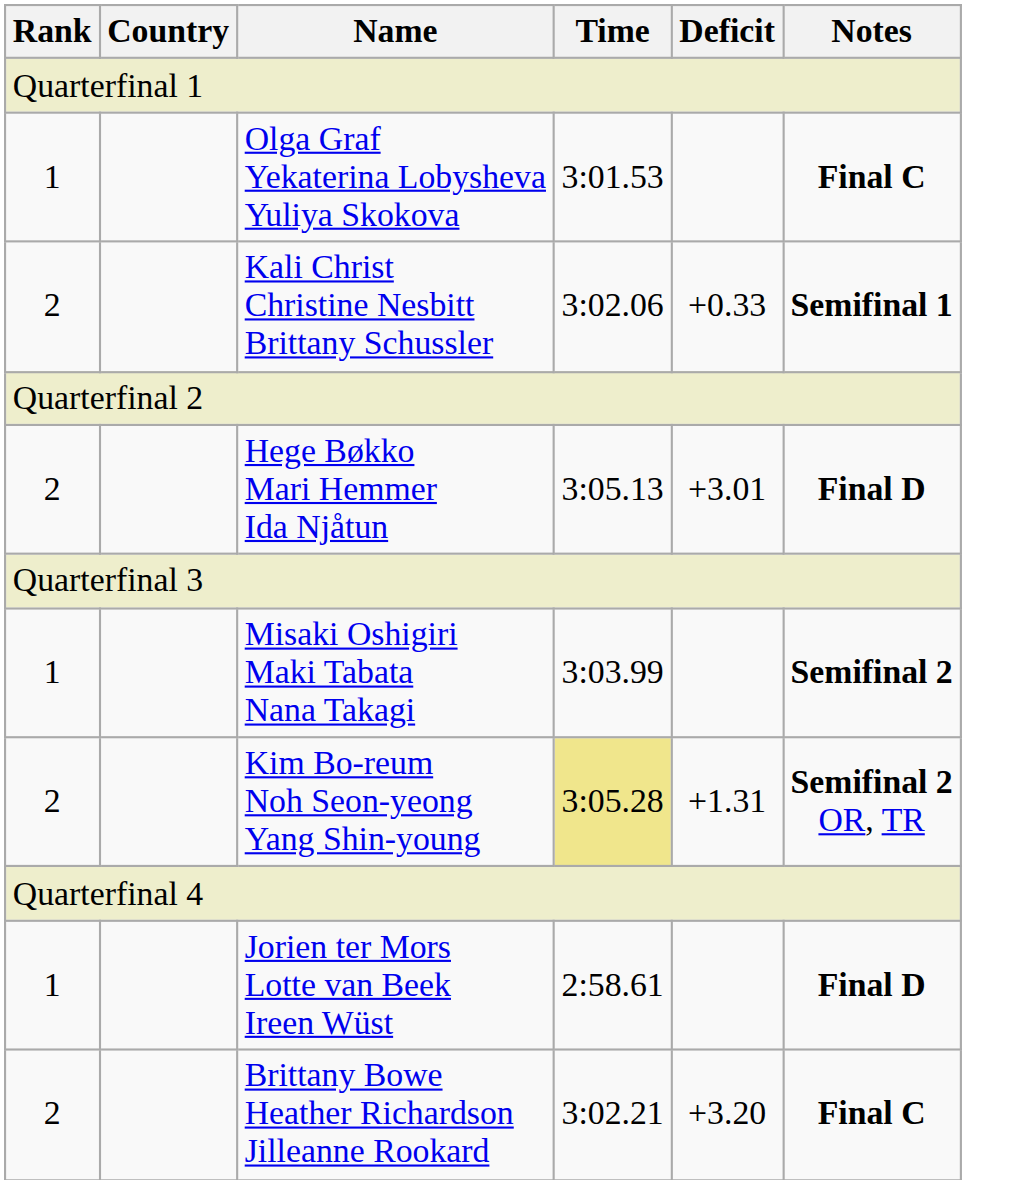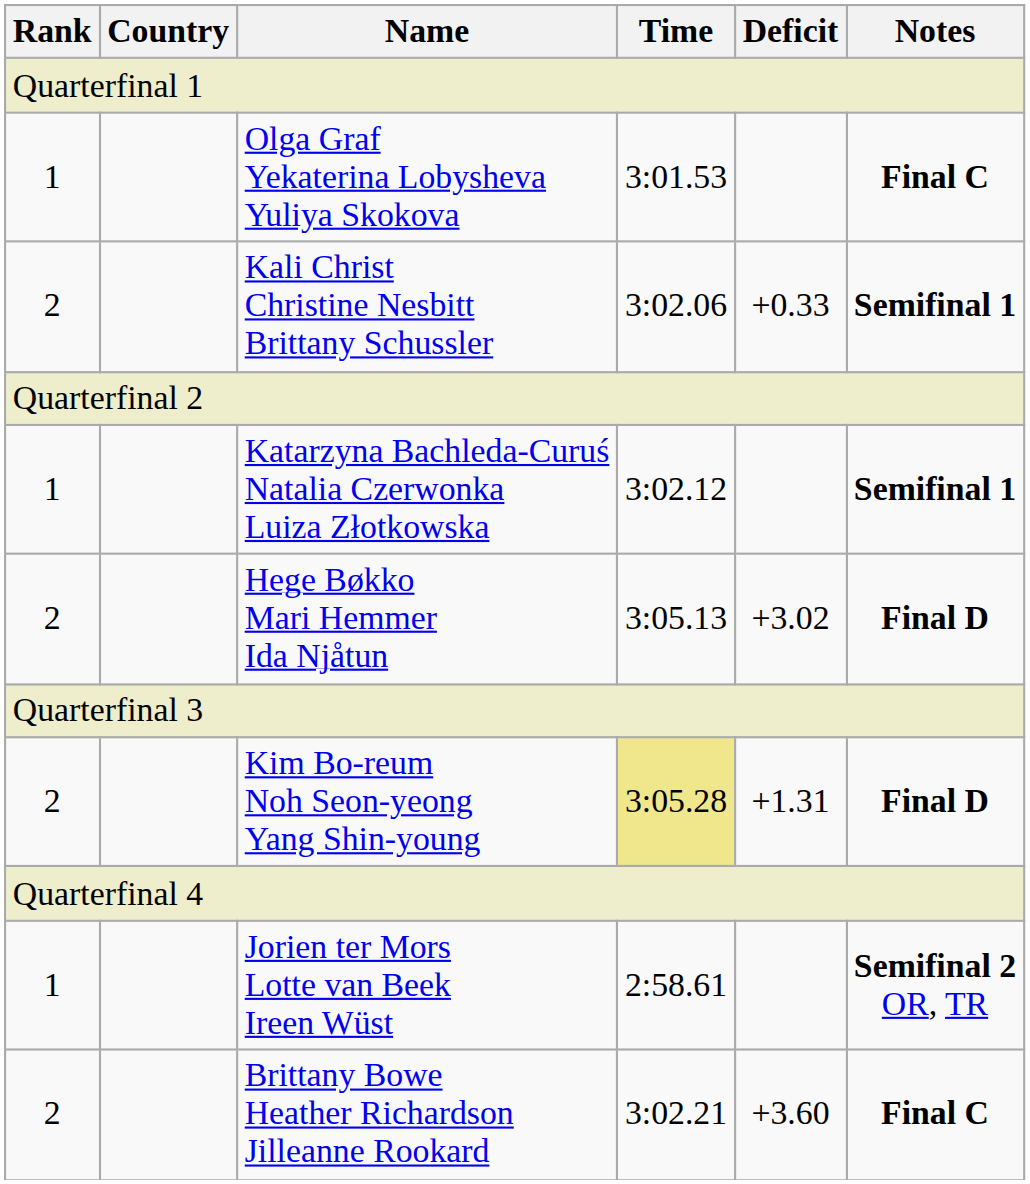+ row: 1 | Katarzyna Bachleda-Curuś Natalia Czerwonka Luiza Złotkowska | 3:02.12 | Semifinal 1
Hege Bøkko Mari Hemmer Ida Njåtun | Deficit: +3.01 -> +3.02
- row: 1 | Misaki Oshigiri Maki Tabata Nana Takagi | 3:03.99 | Semifinal 2
Kim Bo-reum Noh Seon-yeong Yang Shin-young | Notes: Semifinal 2 OR, TR -> Final D
Jorien ter Mors Lotte van Beek Ireen Wüst | Notes: Final D -> Semifinal 2 OR, TR
Brittany Bowe Heather Richardson Jilleanne Rookard | Deficit: +3.20 -> +3.60
